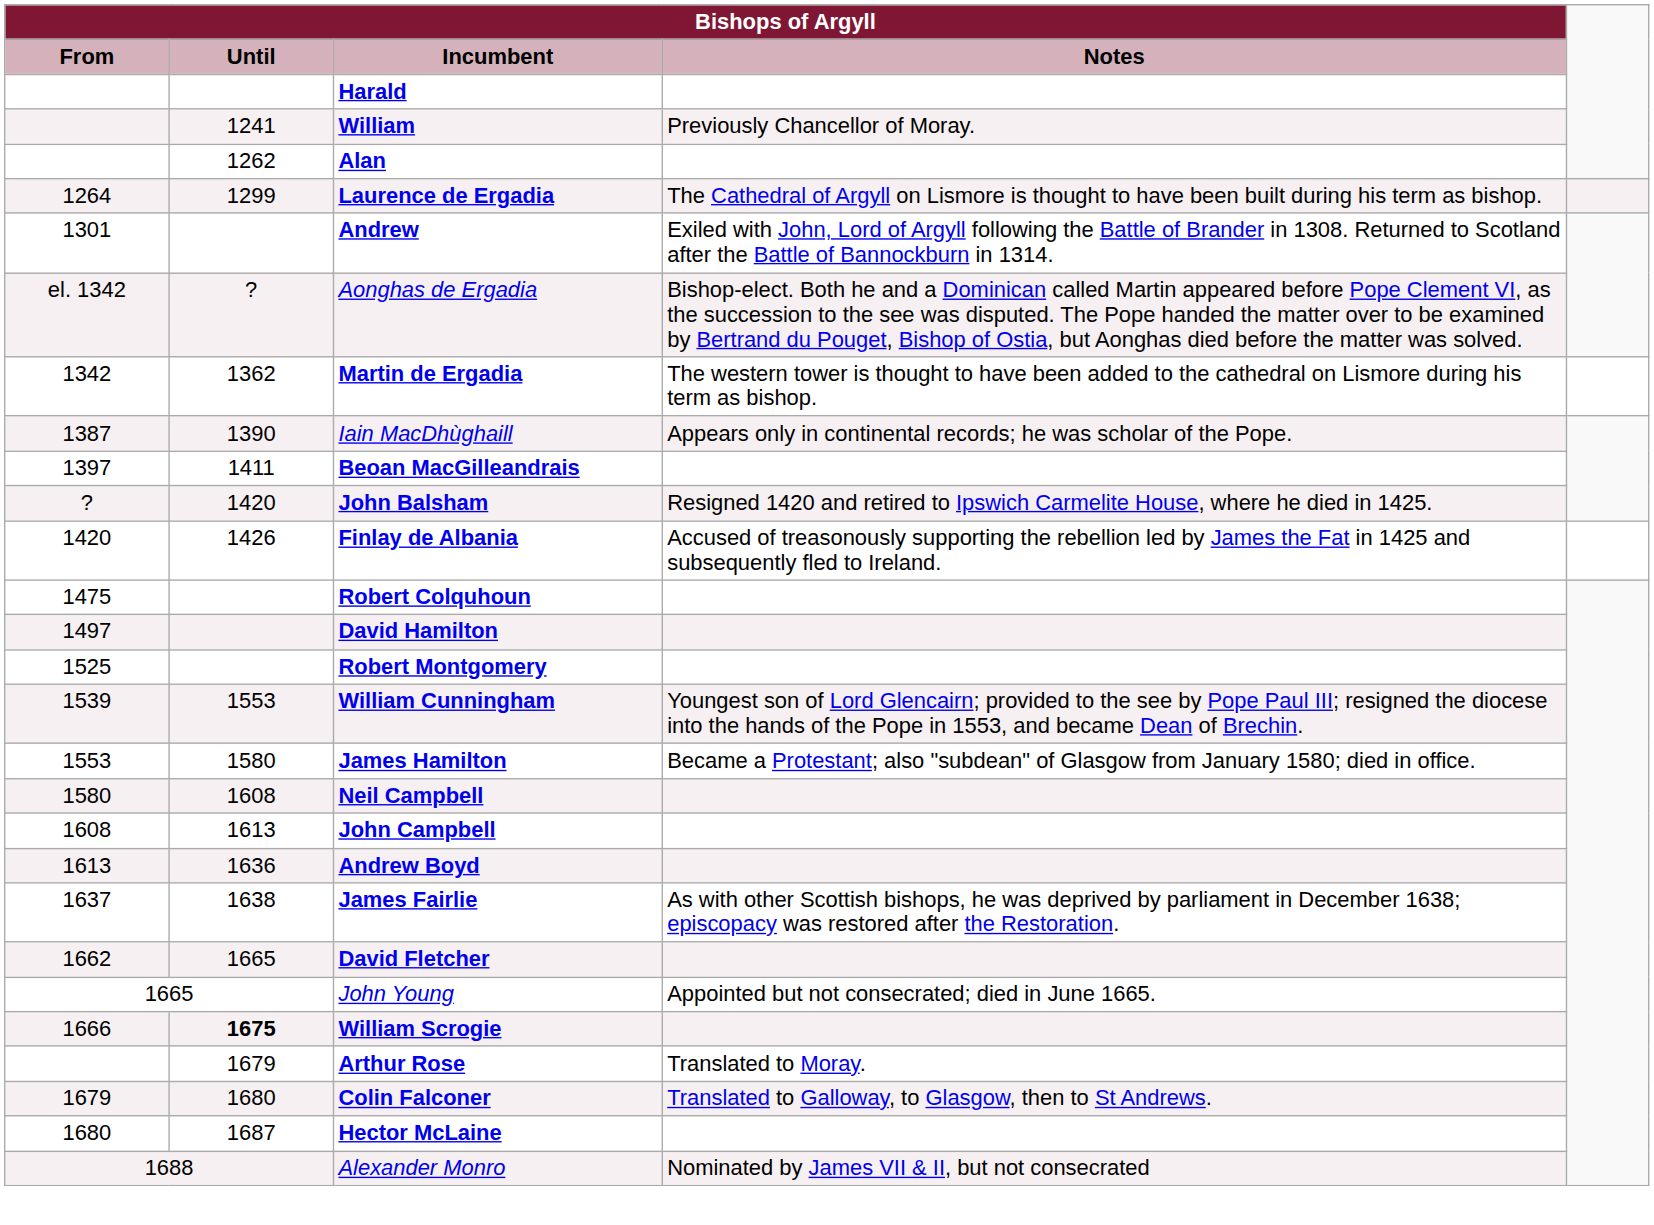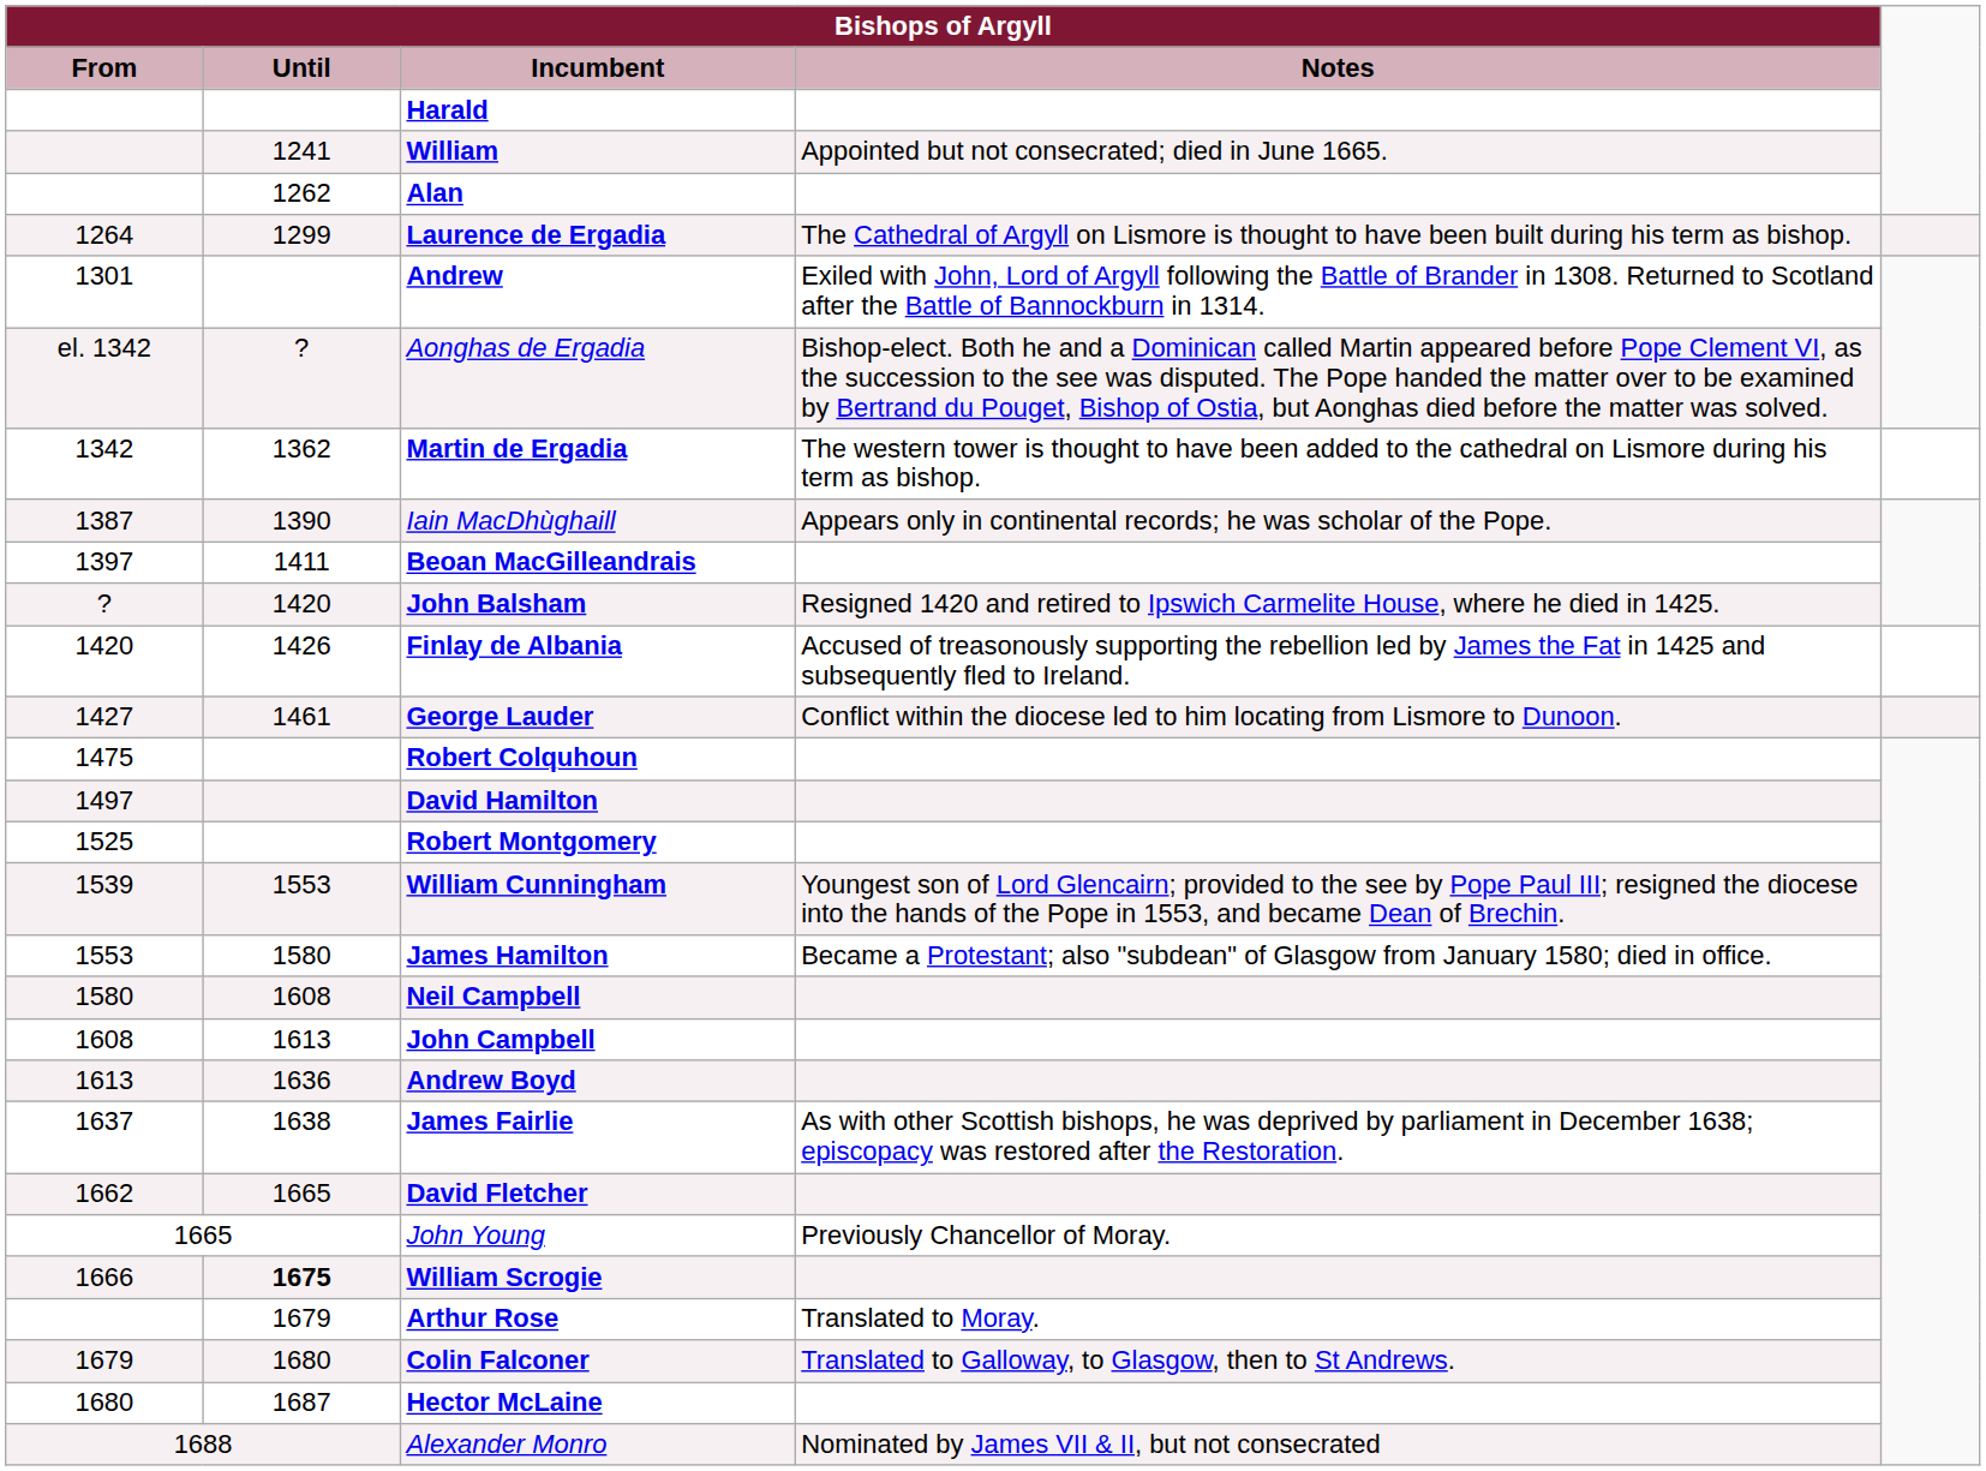William | Bishops of Argyll / Notes: Previously Chancellor of Moray. -> Appointed but not consecrated; died in June 1665.
+ row: 1427 | 1461 | George Lauder | Conflict within the diocese led to him locating from Lismore to Dunoon.
John Young | Bishops of Argyll / Notes: Appointed but not consecrated; died in June 1665. -> Previously Chancellor of Moray.
